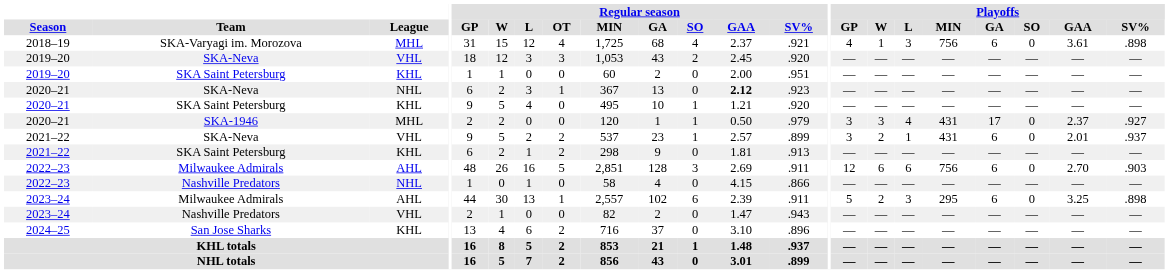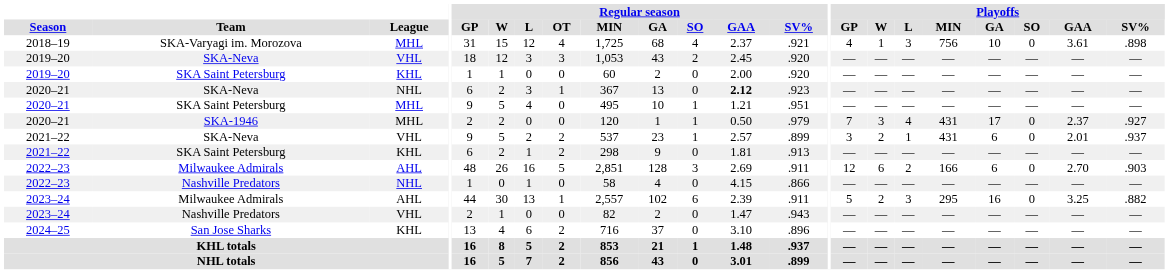2018–19 | Playoffs / GA: 6 -> 10
2019–20 / SKA Saint Petersburg | Regular season / SV%: .951 -> .920
2020–21 / SKA Saint Petersburg | League: KHL -> MHL
2020–21 / SKA Saint Petersburg | Regular season / SV%: .920 -> .951
2020–21 / SKA-1946 | Playoffs / GP: 3 -> 7
2022–23 / Milwaukee Admirals | Playoffs / L: 6 -> 2
2022–23 / Milwaukee Admirals | Playoffs / MIN: 756 -> 166
2023–24 / Milwaukee Admirals | Playoffs / GA: 6 -> 16
2023–24 / Milwaukee Admirals | Playoffs / SV%: .898 -> .882
